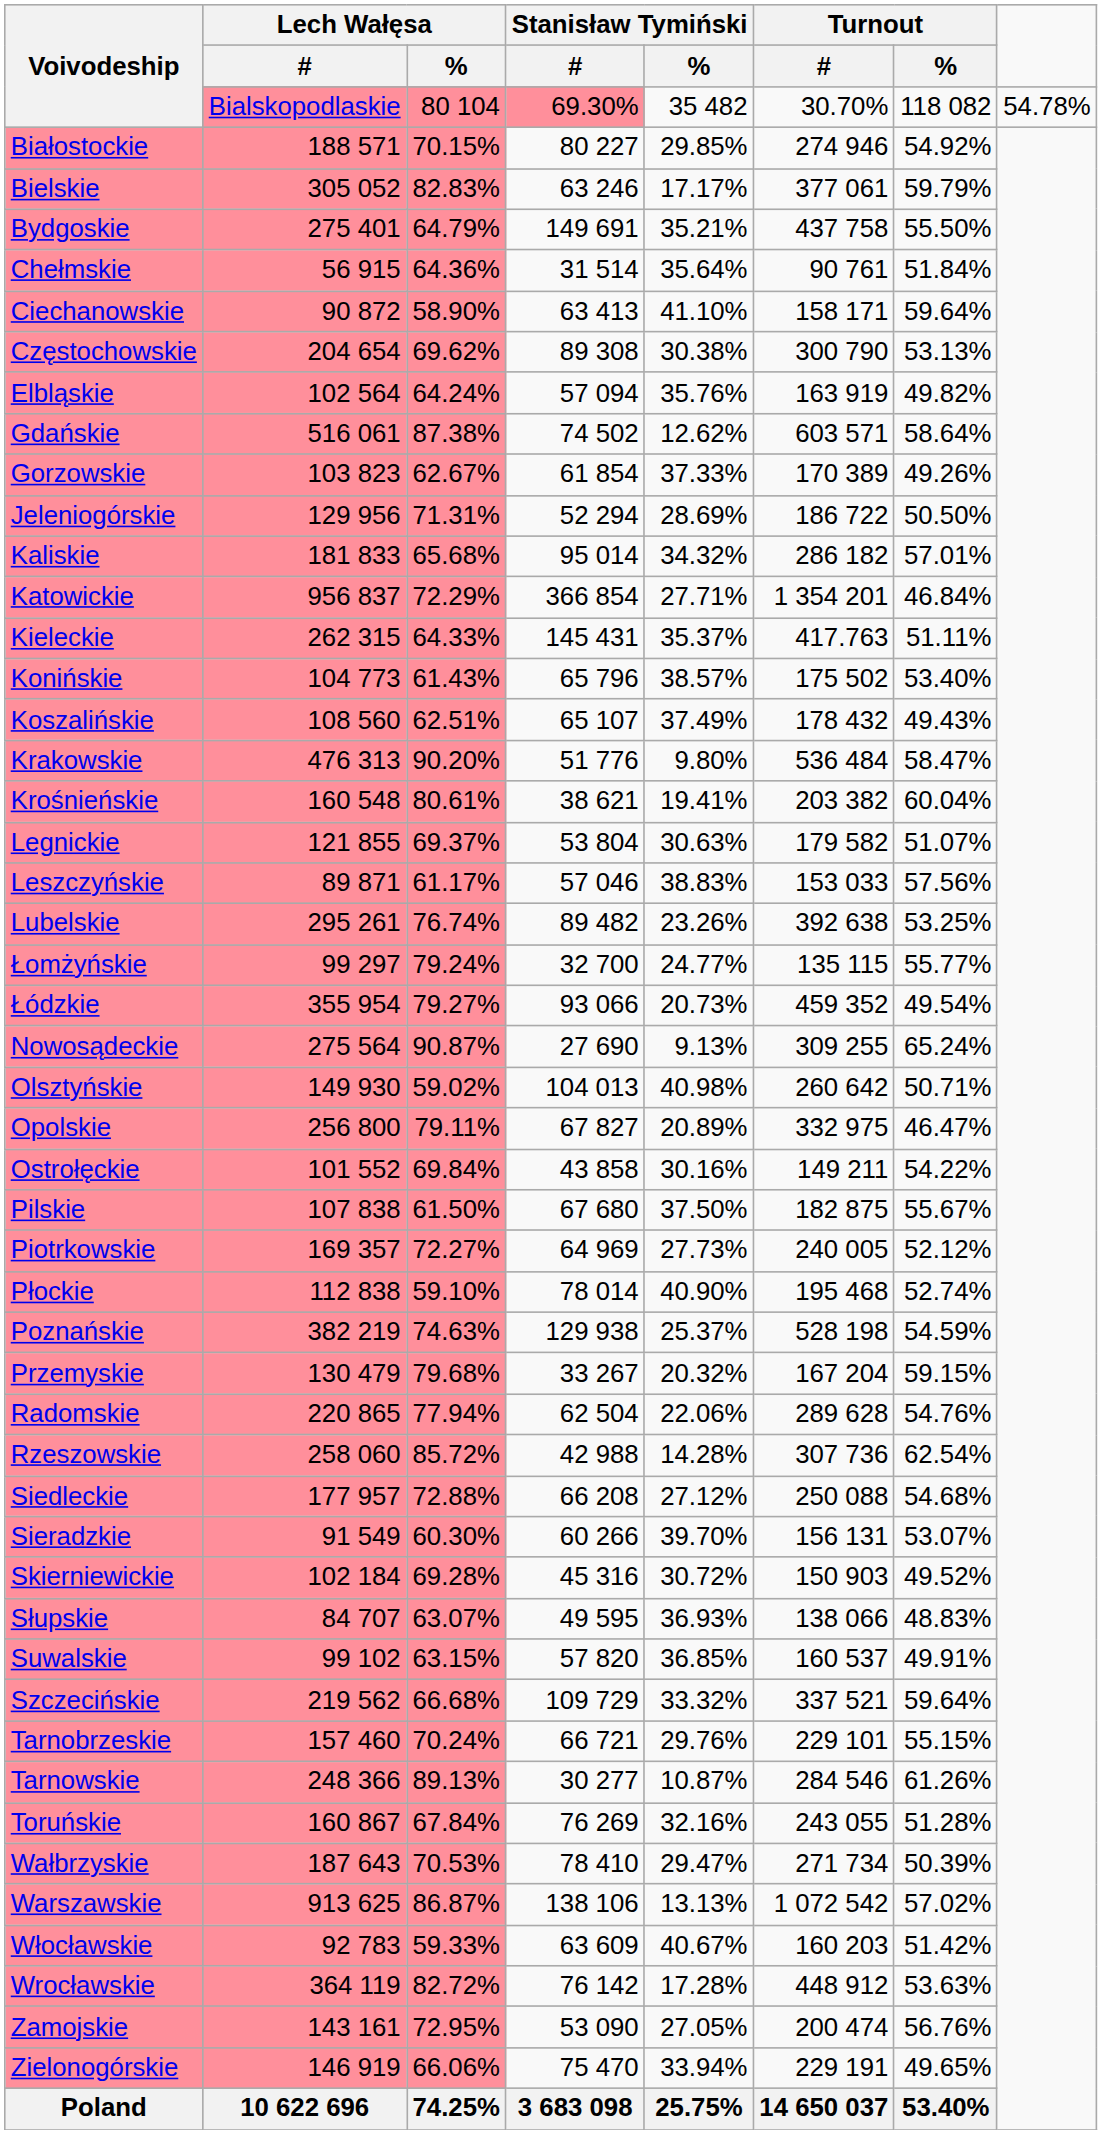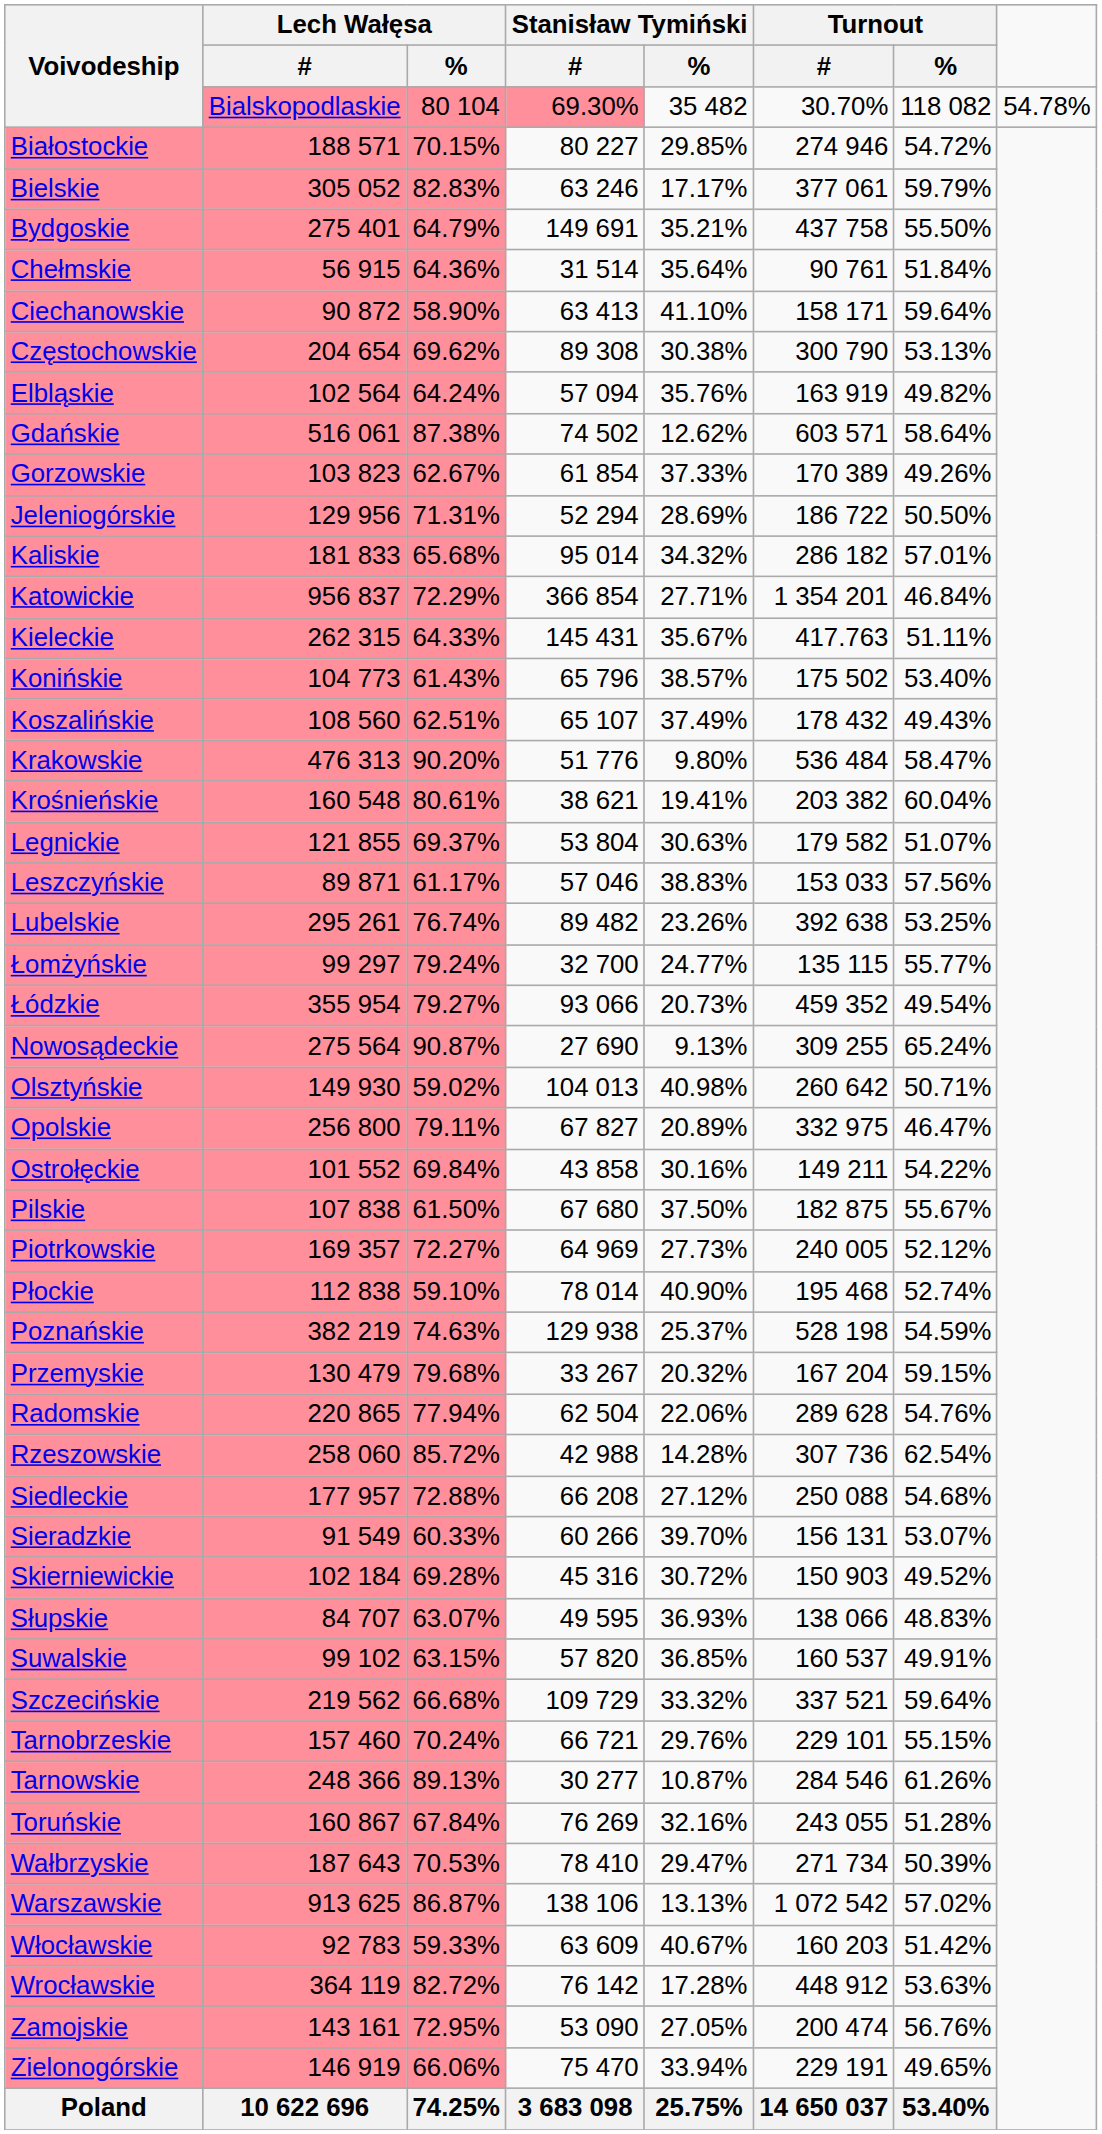Białostockie | Turnout / %: 54.92% -> 54.72%
Kieleckie | Stanisław Tymiński / %: 35.37% -> 35.67%
Sieradzkie | Lech Wałęsa / %: 60.30% -> 60.33%
